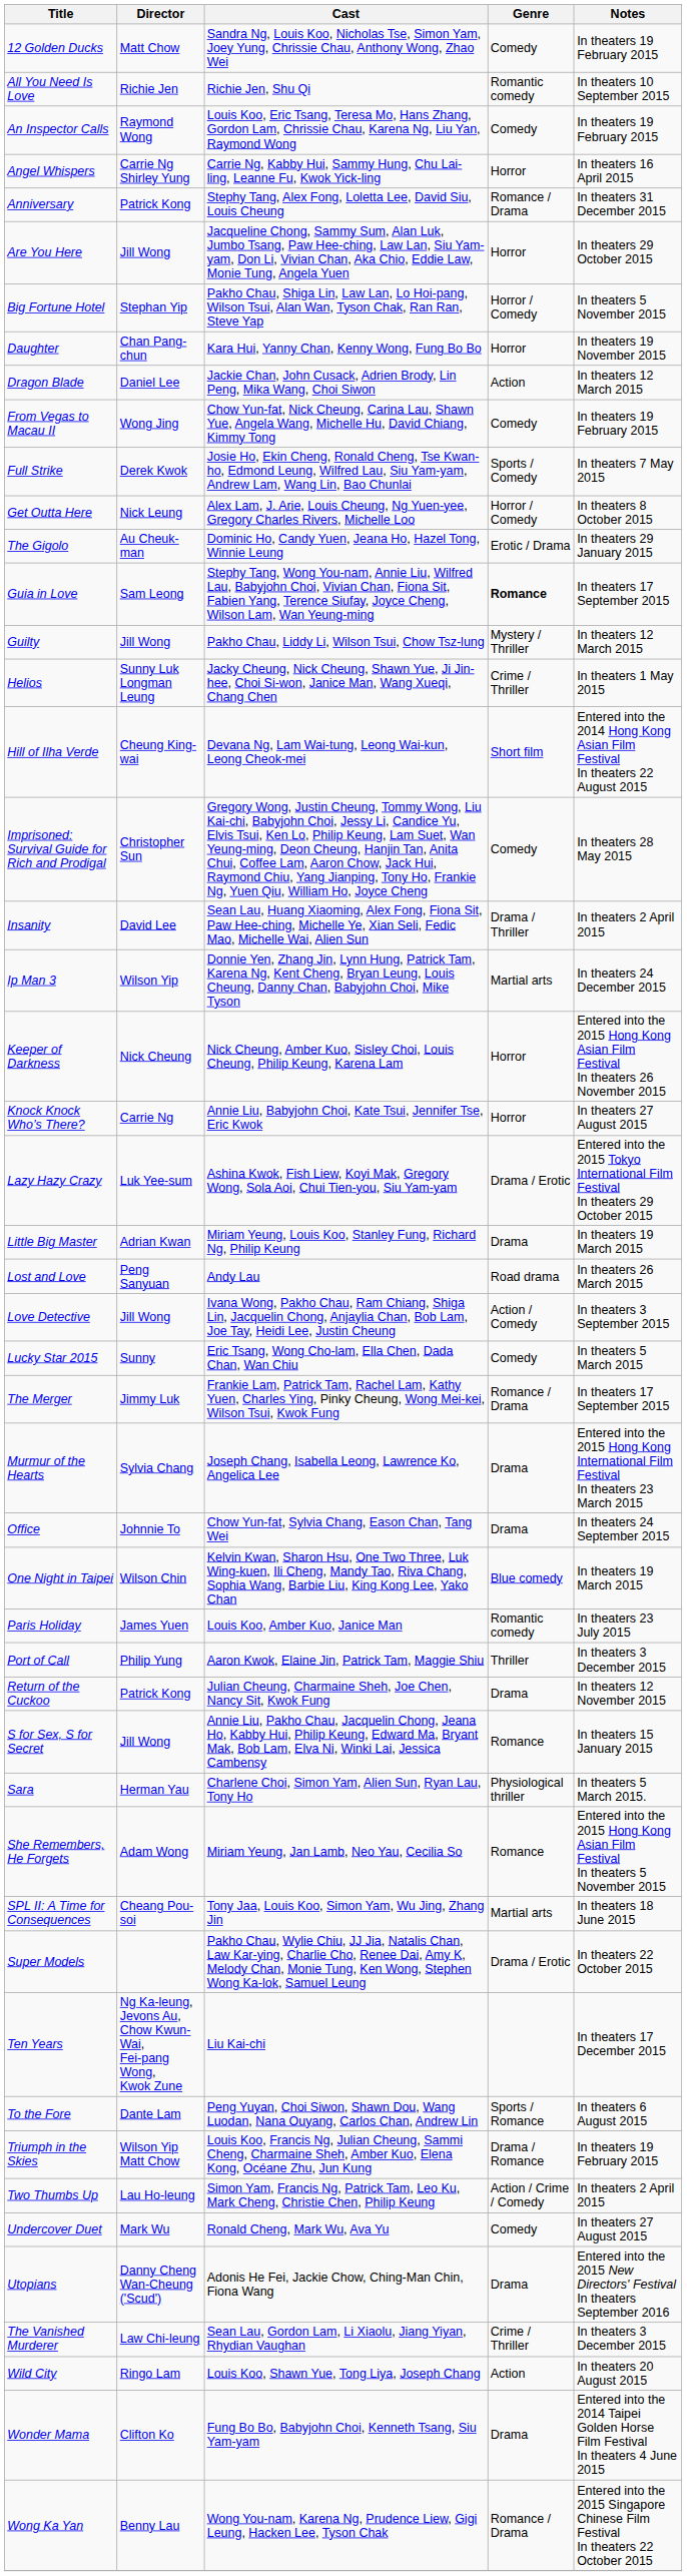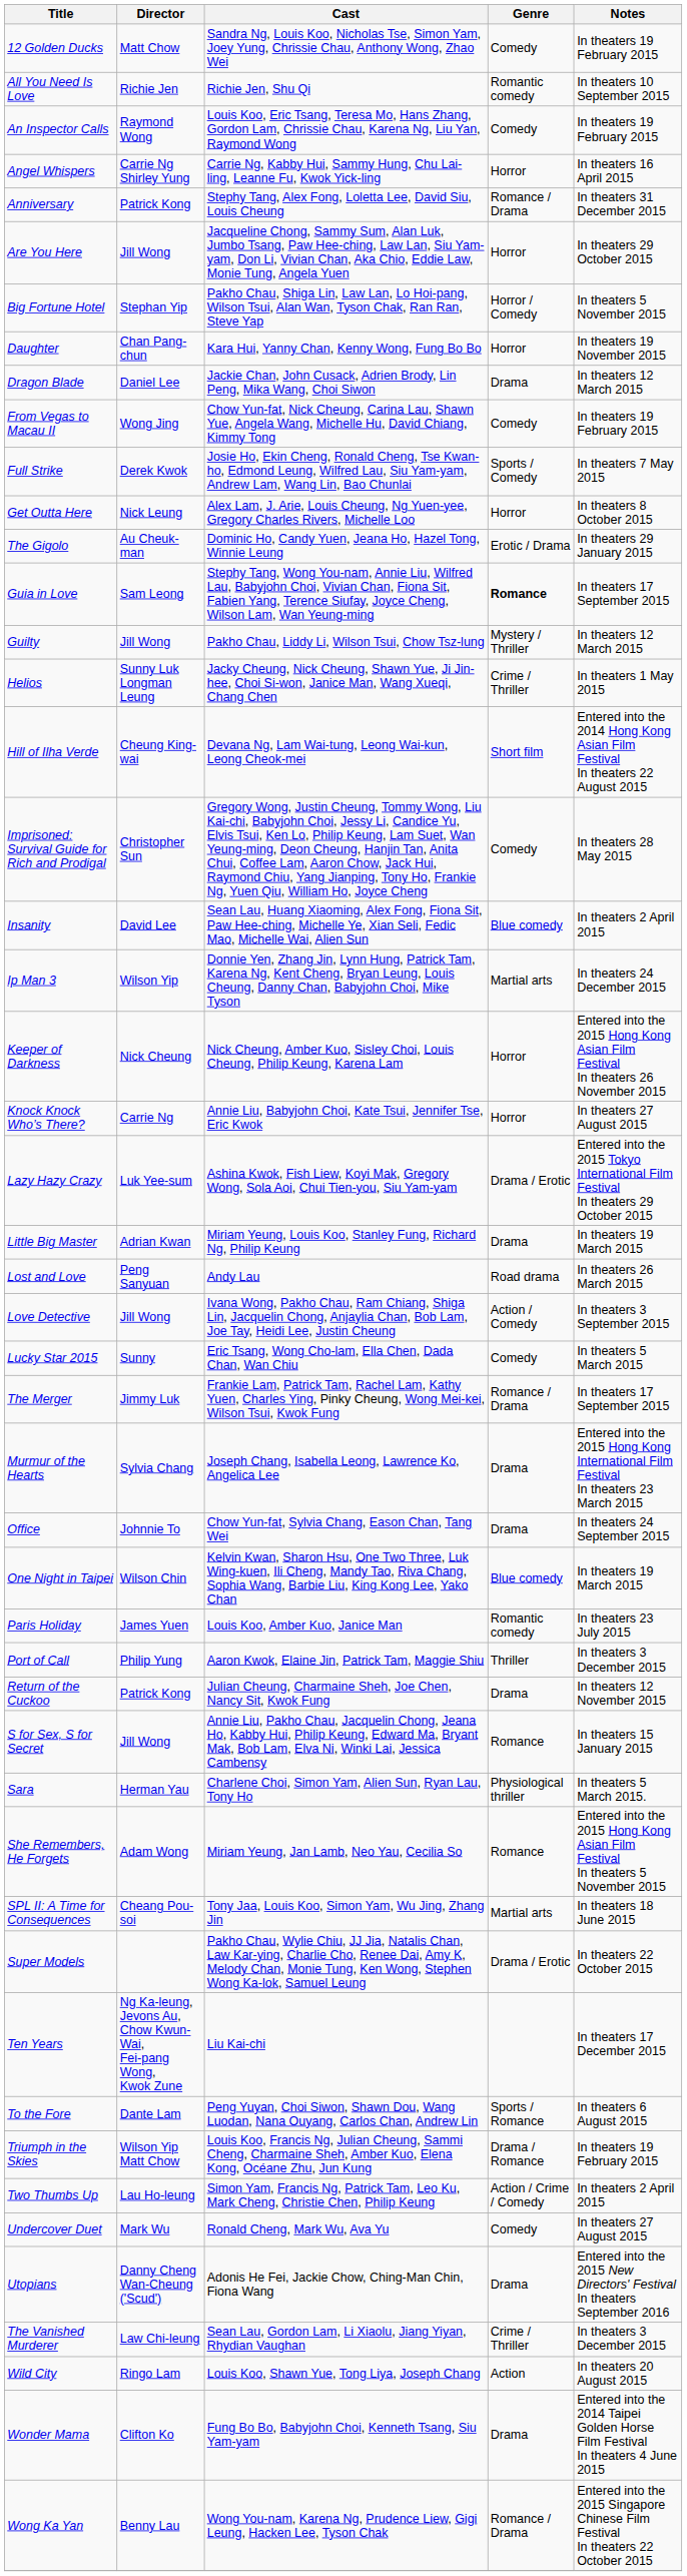Dragon Blade | Genre: Action -> Drama
Get Outta Here | Genre: Horror / Comedy -> Horror
Insanity | Genre: Drama / Thriller -> Blue comedy
